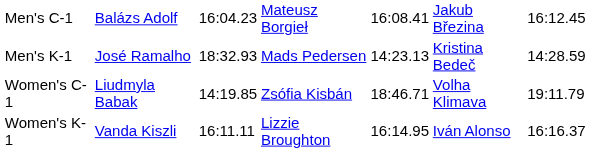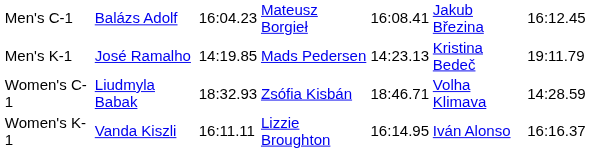Men's K-1 | column 3: 18:32.93 -> 14:19.85
Men's K-1 | column 7: 14:28.59 -> 19:11.79
Women's C-1 | column 3: 14:19.85 -> 18:32.93
Women's C-1 | column 7: 19:11.79 -> 14:28.59
